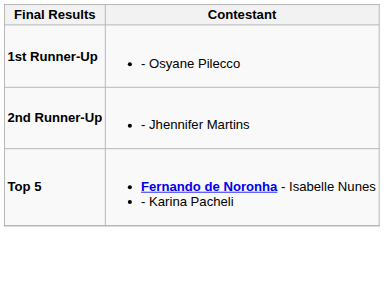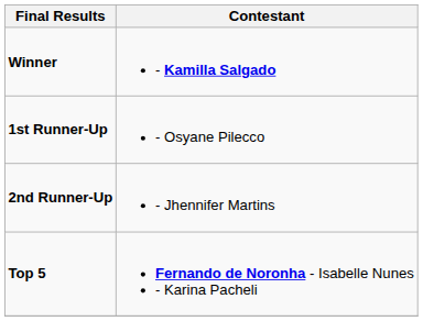+ row: Winner | - Kamilla Salgado
